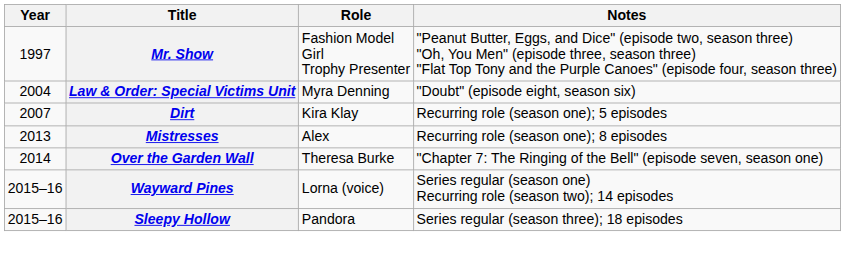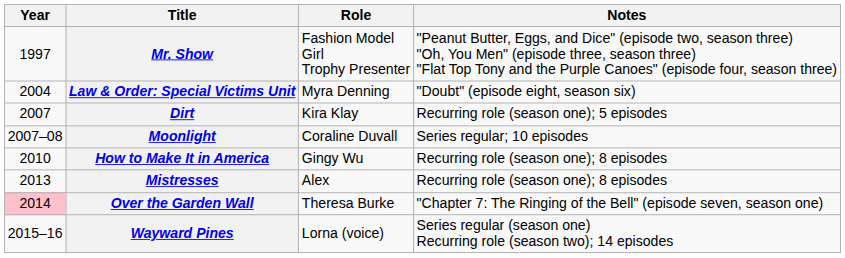+ row: 2007–08 | Moonlight | Coraline Duvall | Series regular; 10 episodes
+ row: 2010 | How to Make It in America | Gingy Wu | Recurring role (season one); 8 episodes
Over the Garden Wall | Year: no background -> pink background
- row: 2015–16 | Sleepy Hollow | Pandora | Series regular (season three); 18 episodes
